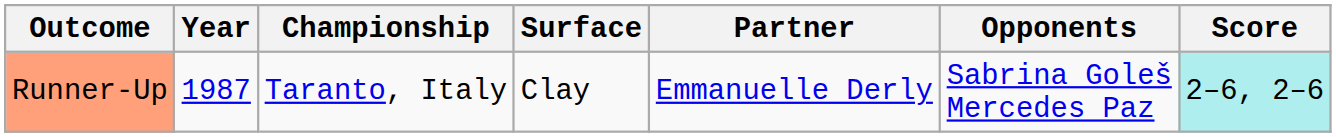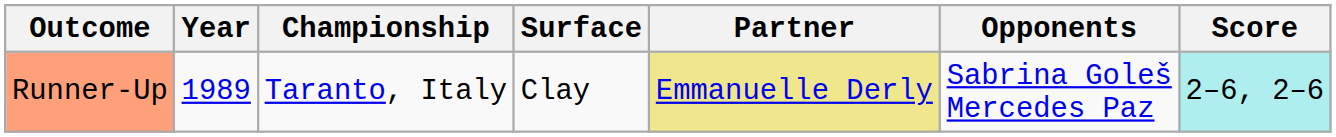Runner-Up | Year: 1987 -> 1989
Runner-Up | Partner: no background -> khaki background
